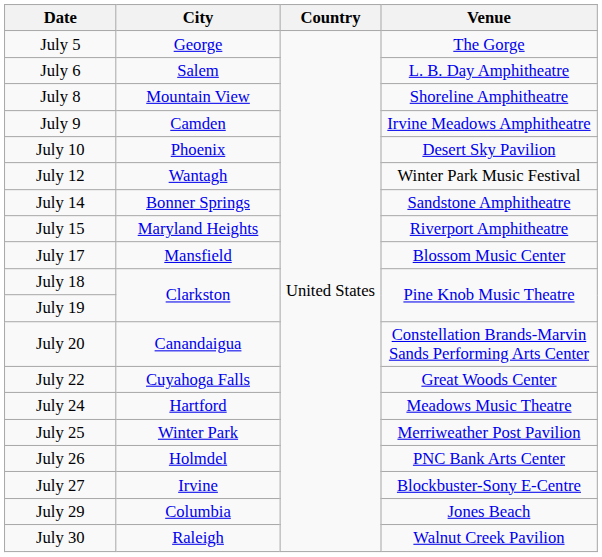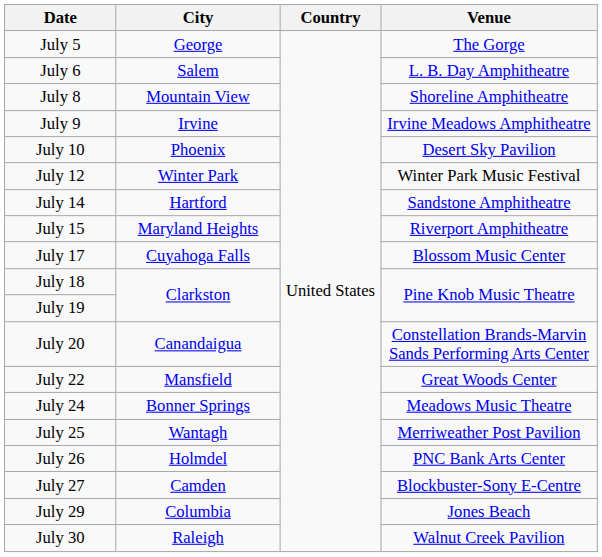July 9 | City: Camden -> Irvine
July 12 | City: Wantagh -> Winter Park
July 14 | City: Bonner Springs -> Hartford
July 17 | City: Mansfield -> Cuyahoga Falls
July 22 | City: Cuyahoga Falls -> Mansfield
July 24 | City: Hartford -> Bonner Springs
July 25 | City: Winter Park -> Wantagh
July 27 | City: Irvine -> Camden
